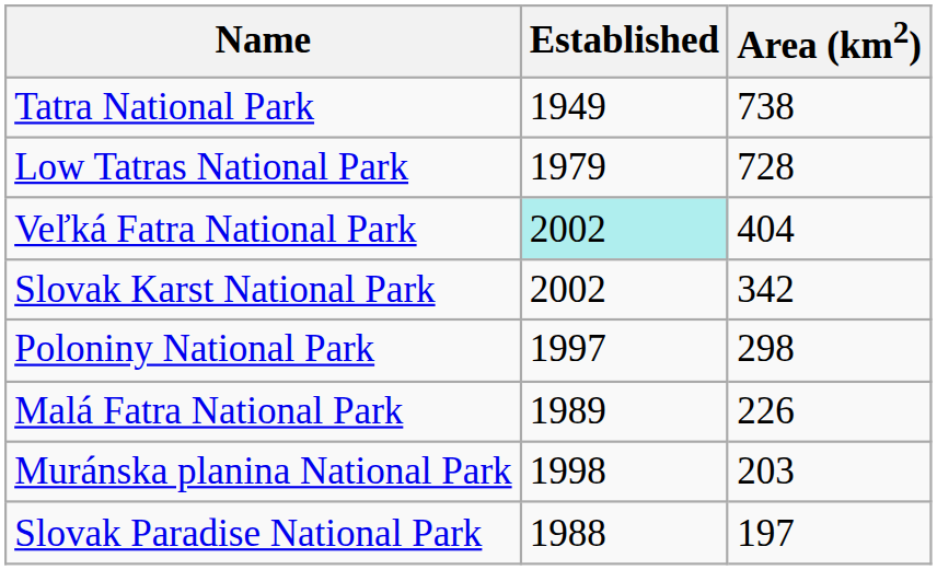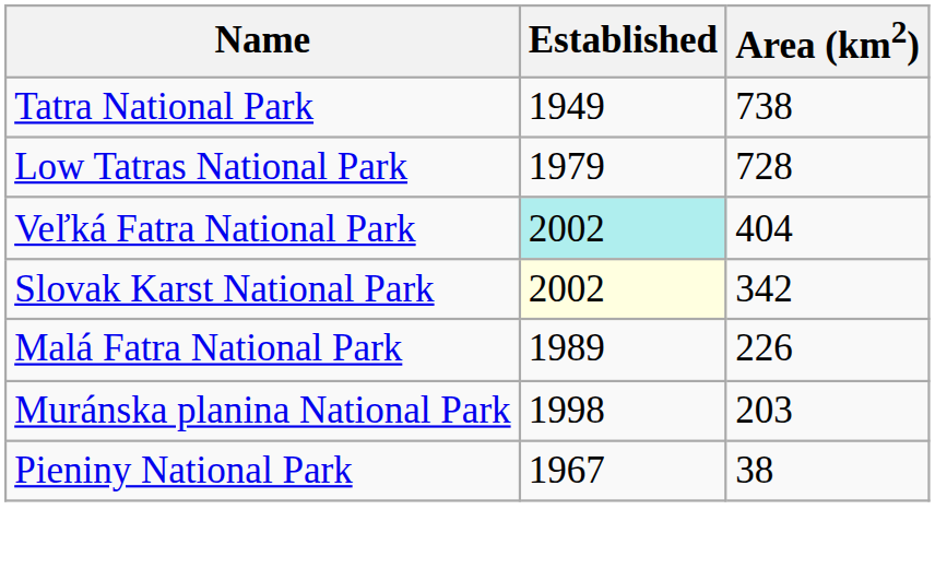Slovak Karst National Park | Established: no background -> lightyellow background
- row: Poloniny National Park | 1997 | 298
- row: Slovak Paradise National Park | 1988 | 197
+ row: Pieniny National Park | 1967 | 38
